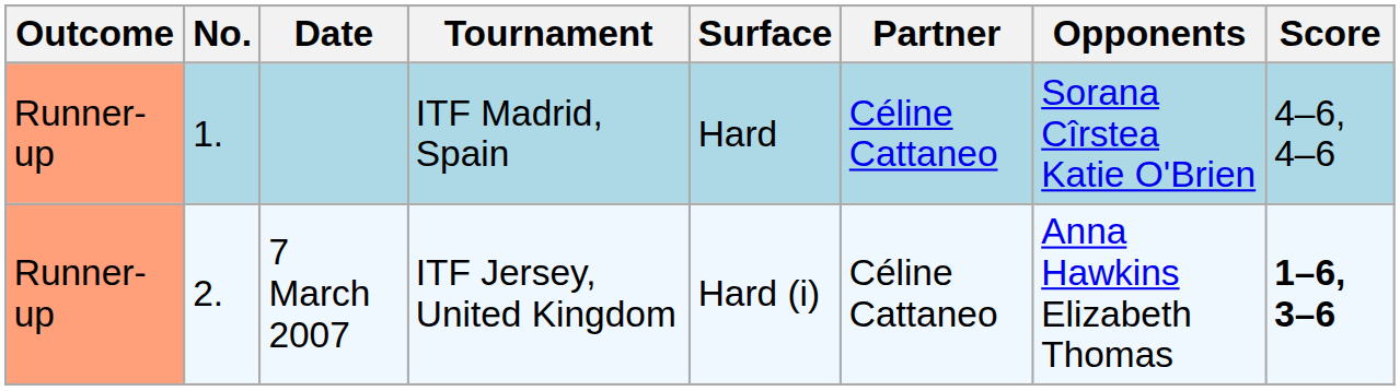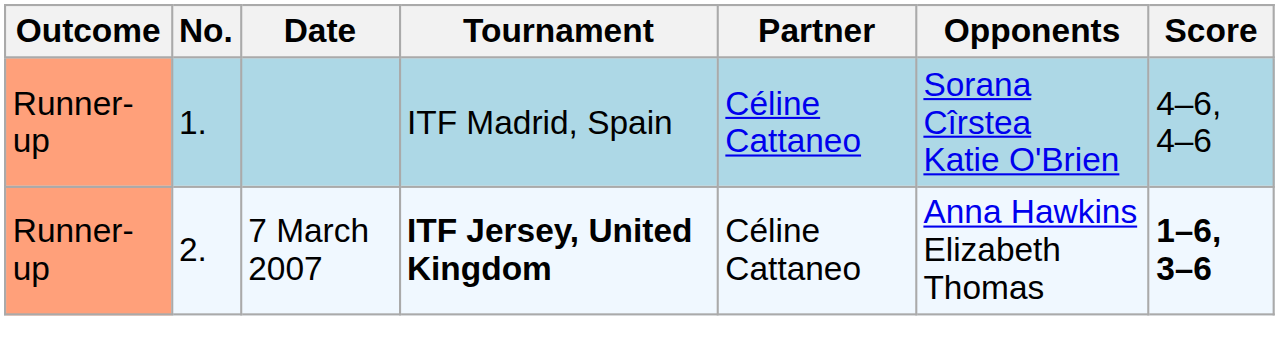- column: Surface | Hard | Hard (i)
7 March 2007 | Tournament: normal -> bold
